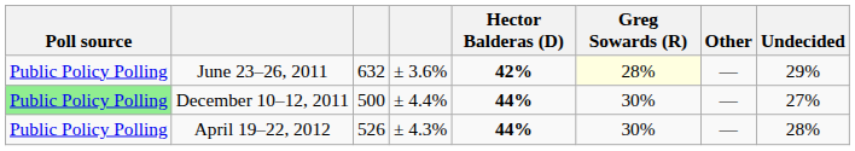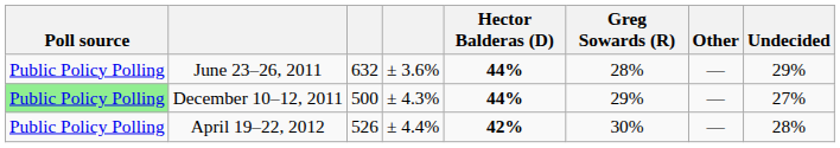June 23–26, 2011 | Hector Balderas (D): 42% -> 44%
June 23–26, 2011 | Greg Sowards (R): lightyellow background -> no background
December 10–12, 2011 | column 4: ± 4.4% -> ± 4.3%
December 10–12, 2011 | Greg Sowards (R): 30% -> 29%
April 19–22, 2012 | column 4: ± 4.3% -> ± 4.4%
April 19–22, 2012 | Hector Balderas (D): 44% -> 42%
